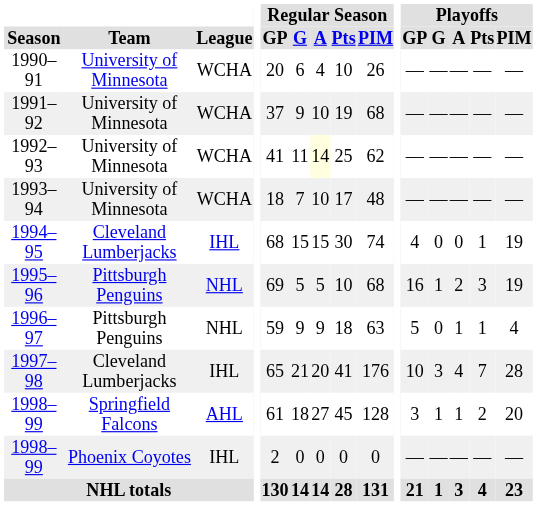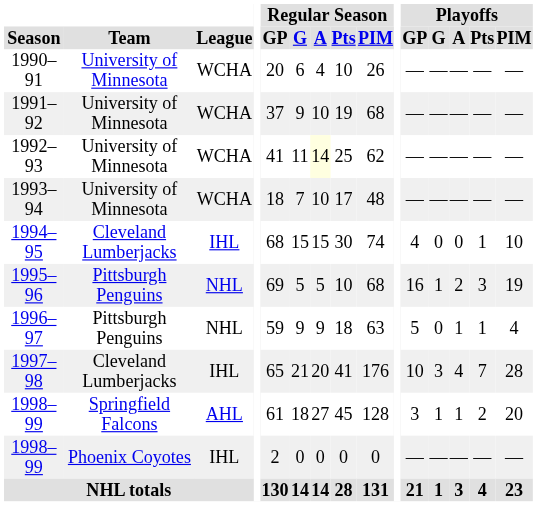1994–95 | Playoffs / PIM: 19 -> 10
